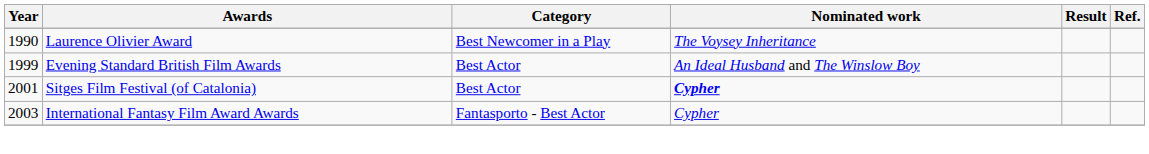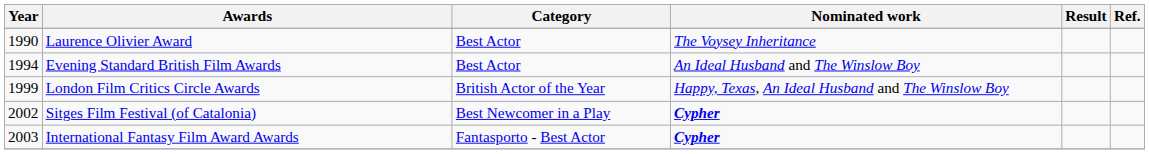Laurence Olivier Award | Category: Best Newcomer in a Play -> Best Actor
Evening Standard British Film Awards | Year: 1999 -> 1994
+ row: 1999 | London Film Critics Circle Awards | British Actor of the Year | Happy, Texas, An Ideal Husband and The Winslow Boy
Sitges Film Festival (of Catalonia) | Year: 2001 -> 2002
Sitges Film Festival (of Catalonia) | Category: Best Actor -> Best Newcomer in a Play
International Fantasy Film Award Awards | Nominated work: normal -> bold
